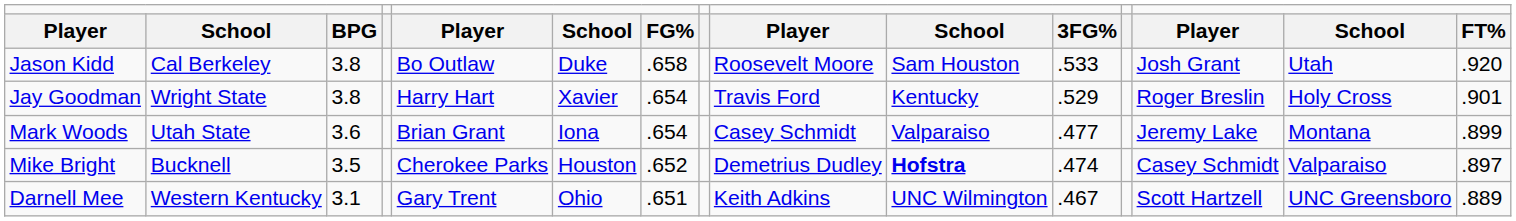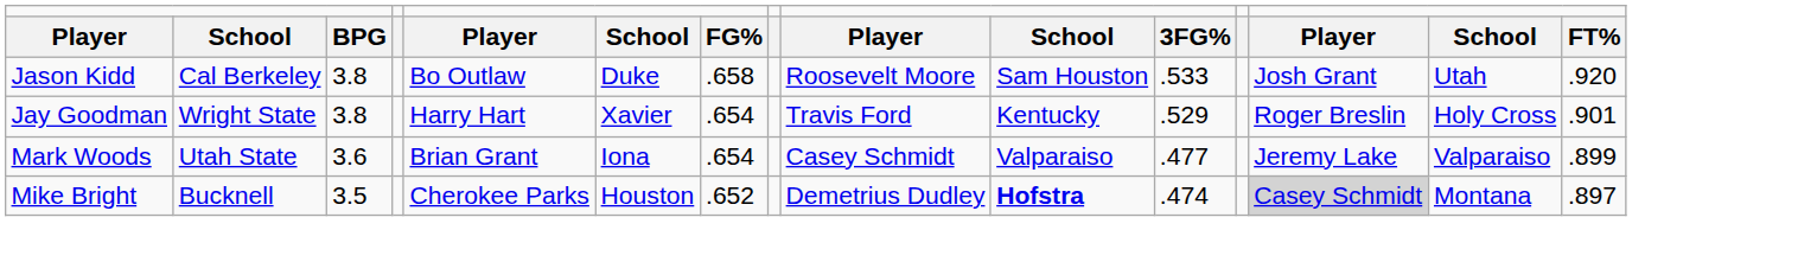Mark Woods | column 14: Montana -> Valparaiso
Mike Bright | column 13: no background -> lightgrey background
Mike Bright | column 14: Valparaiso -> Montana
- row: Darnell Mee | Western Kentucky | 3.1 | Gary Trent | Ohio | .651 | Keith Adkins | UNC Wilmington | .467 | Scott Hartzell | UNC Greensboro | .889
